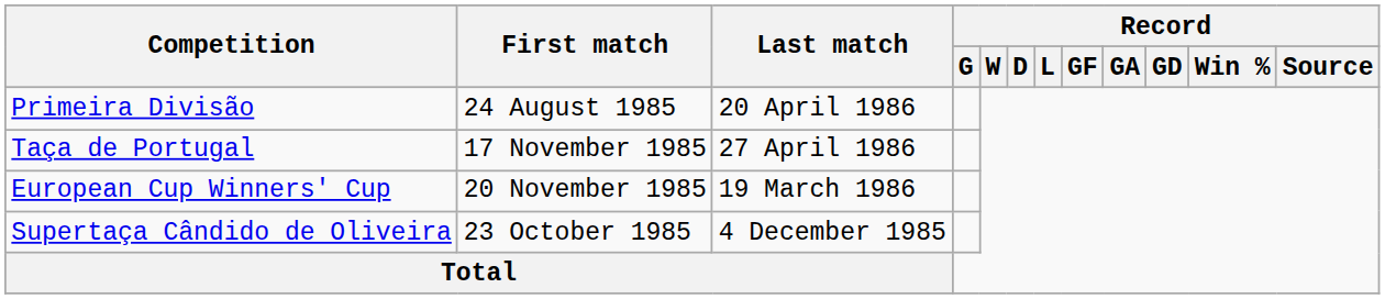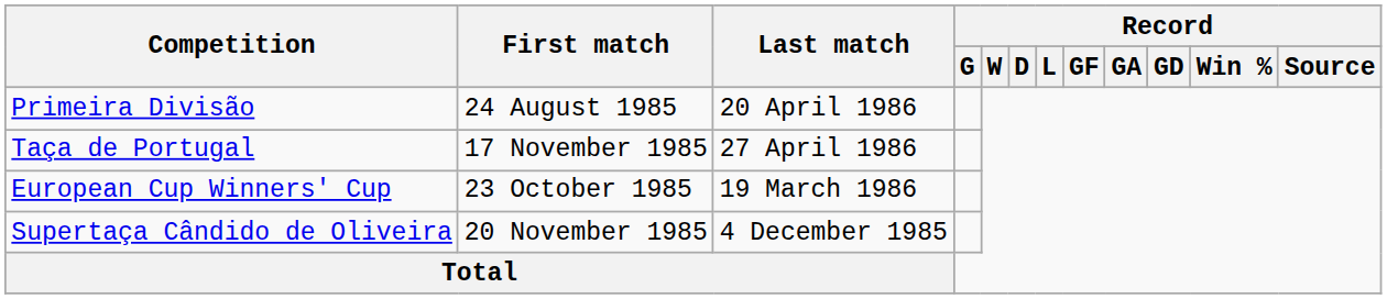European Cup Winners' Cup | First match: 20 November 1985 -> 23 October 1985
Supertaça Cândido de Oliveira | First match: 23 October 1985 -> 20 November 1985
